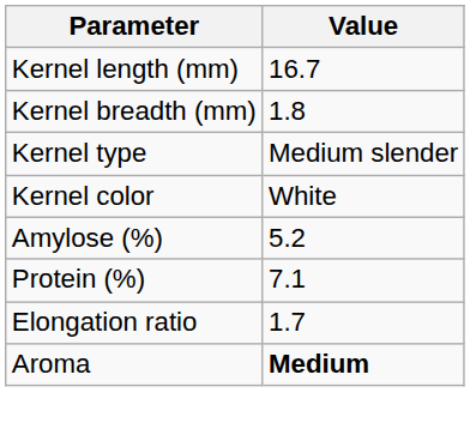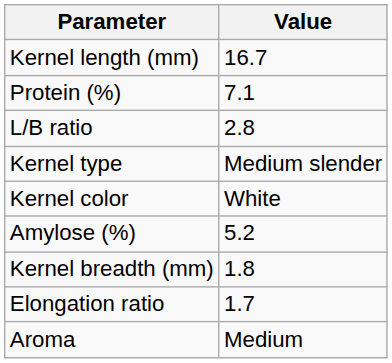rows swapped: Kernel breadth (mm) <-> Protein (%)
+ row: L/B ratio | 2.8
Aroma | Value: bold -> normal
